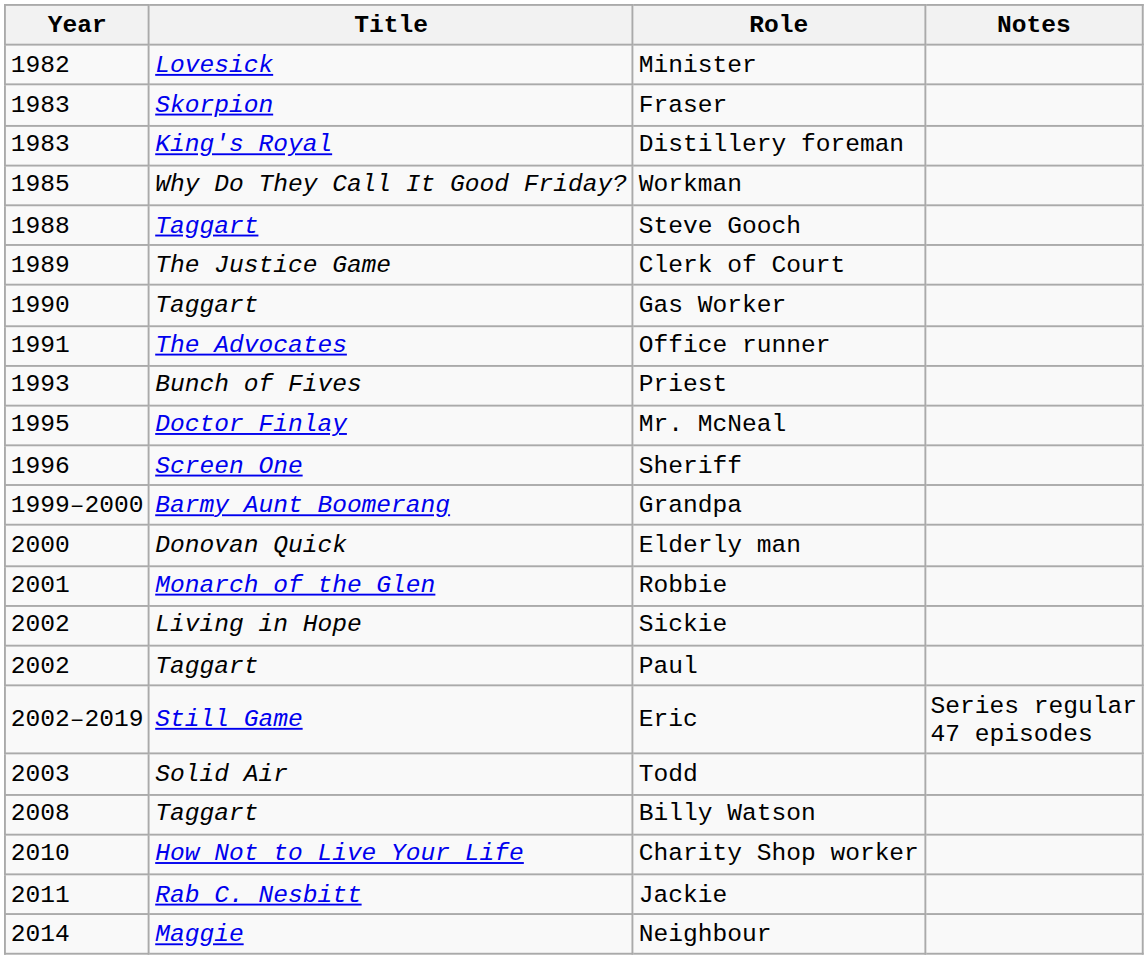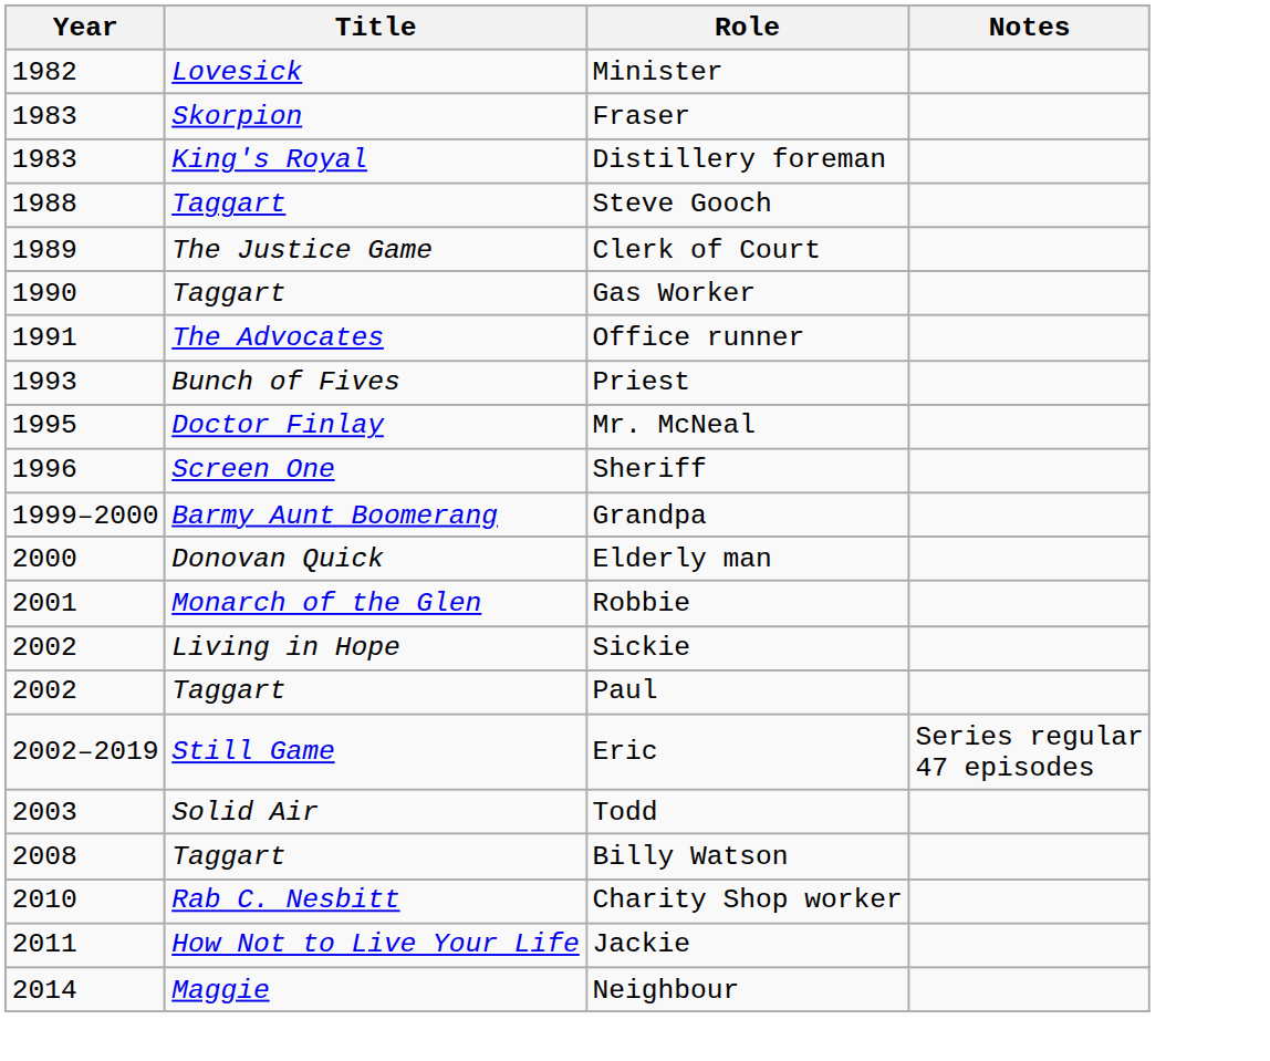- row: 1985 | Why Do They Call It Good Friday? | Workman
Charity Shop worker | Title: How Not to Live Your Life -> Rab C. Nesbitt
Jackie | Title: Rab C. Nesbitt -> How Not to Live Your Life
